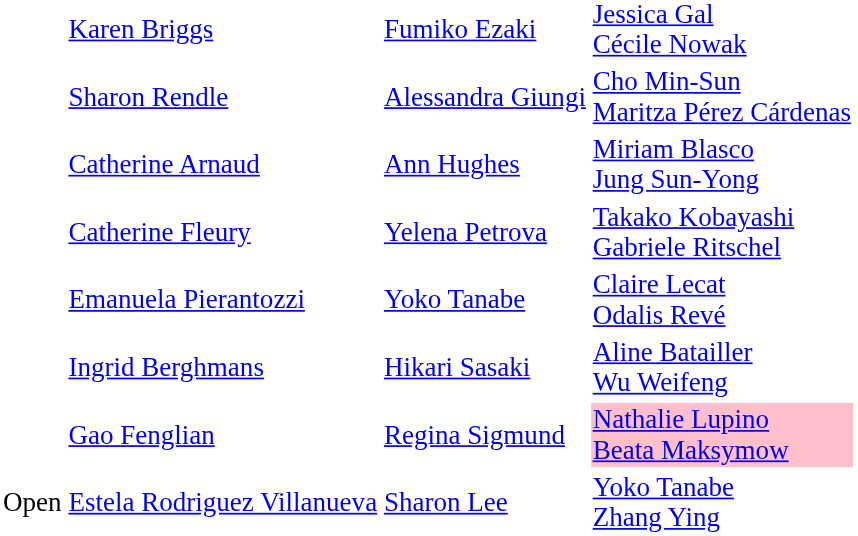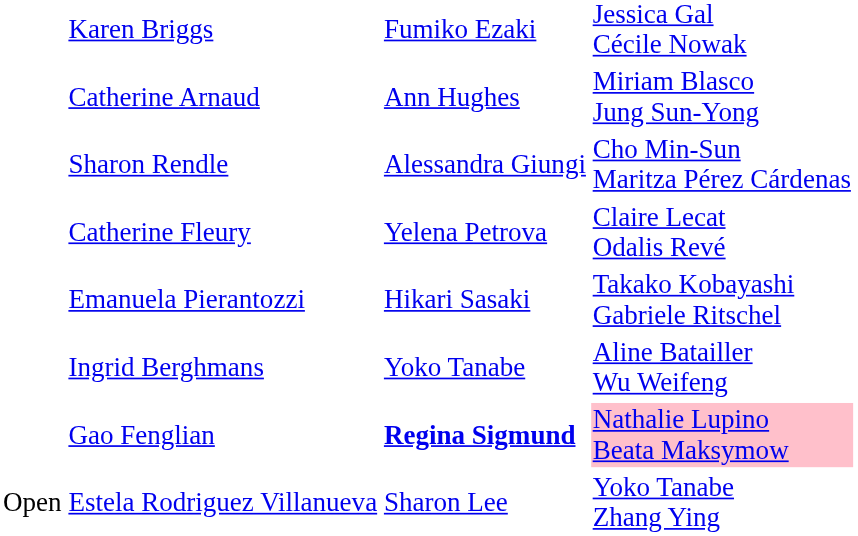rows swapped: Sharon Rendle <-> Catherine Arnaud
Catherine Fleury | column 4: Takako Kobayashi Gabriele Ritschel -> Claire Lecat Odalis Revé
Emanuela Pierantozzi | column 3: Yoko Tanabe -> Hikari Sasaki
Emanuela Pierantozzi | column 4: Claire Lecat Odalis Revé -> Takako Kobayashi Gabriele Ritschel
Ingrid Berghmans | column 3: Hikari Sasaki -> Yoko Tanabe
Gao Fenglian | column 3: normal -> bold
